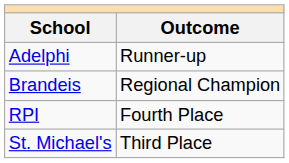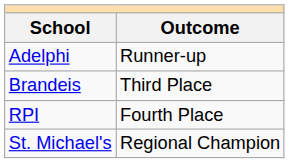Brandeis | Outcome: Regional Champion -> Third Place
St. Michael's | Outcome: Third Place -> Regional Champion
